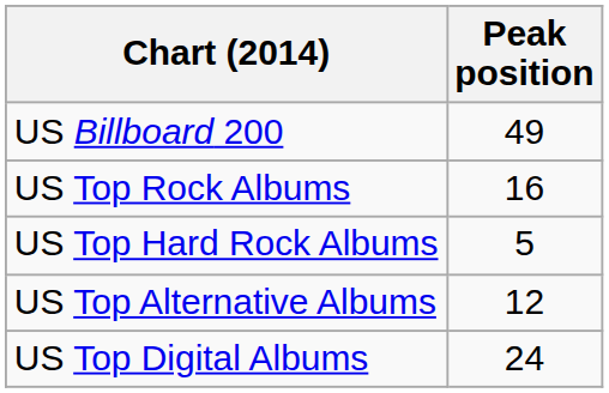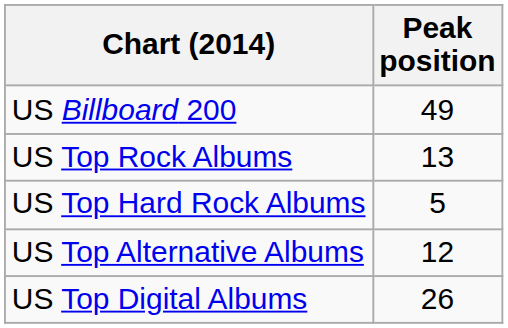US Top Rock Albums | Peak position: 16 -> 13
US Top Digital Albums | Peak position: 24 -> 26
